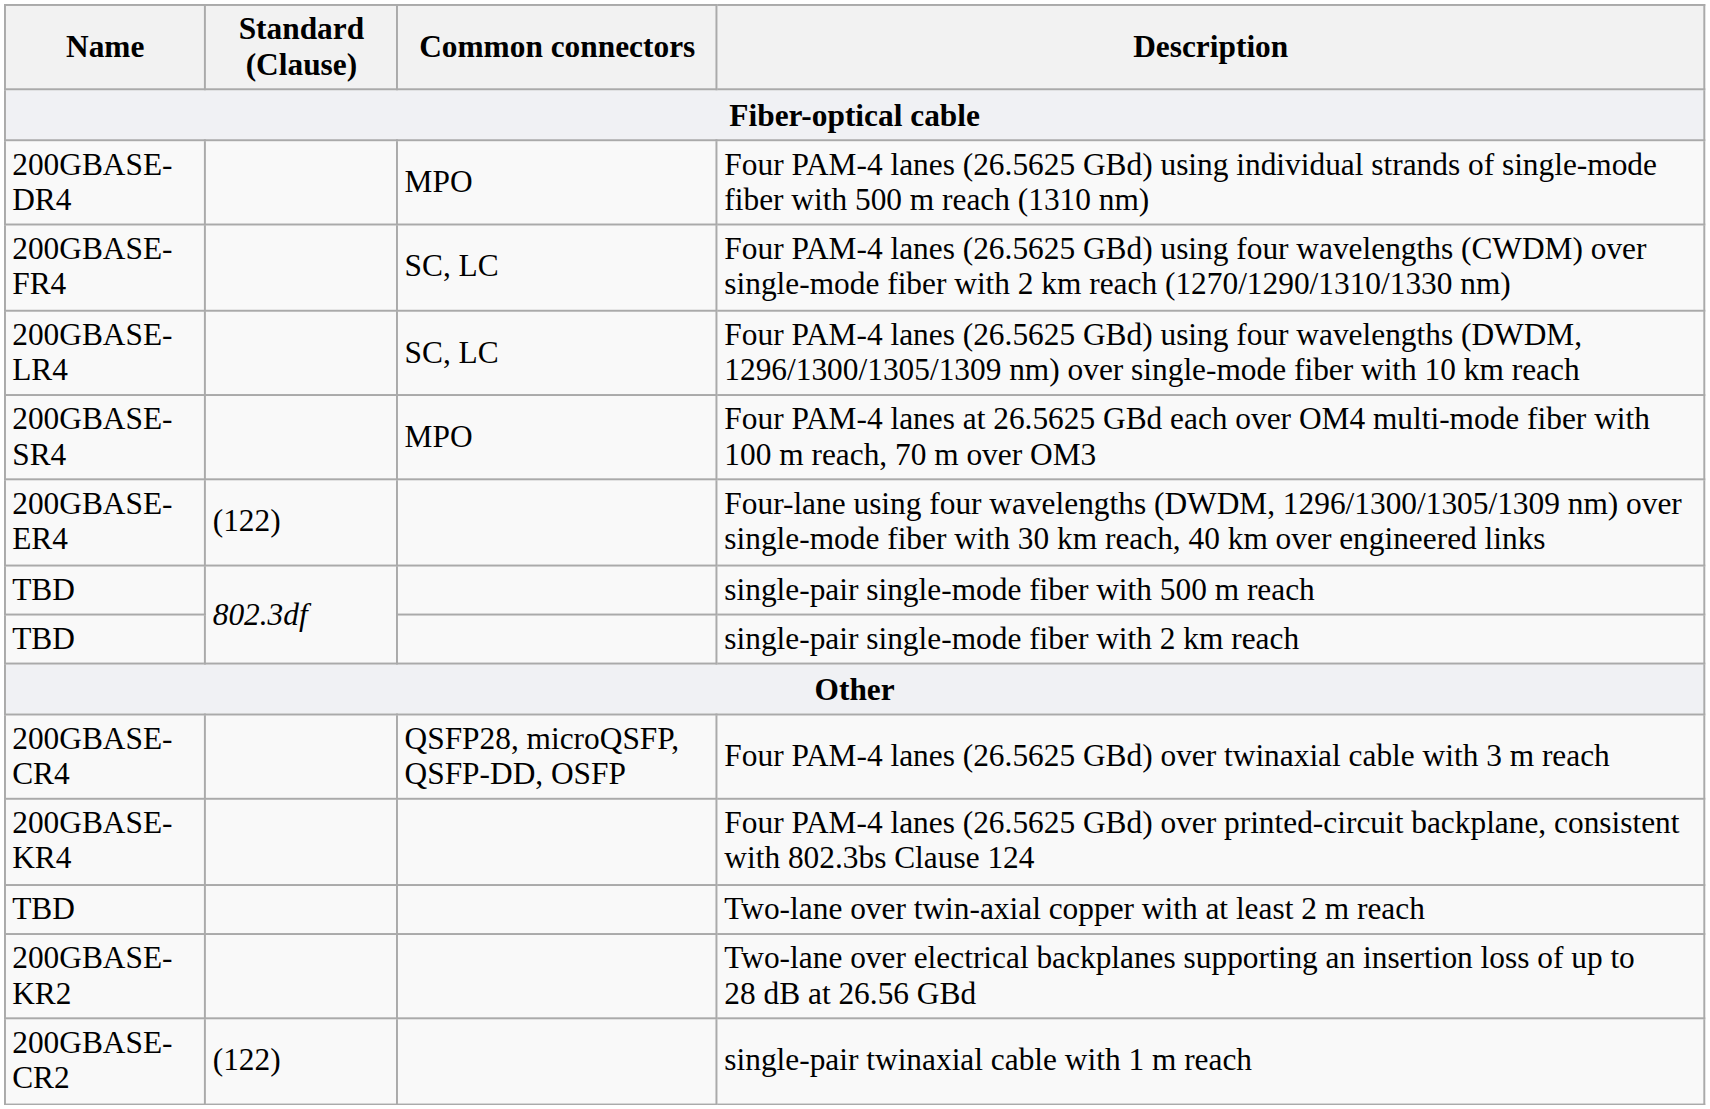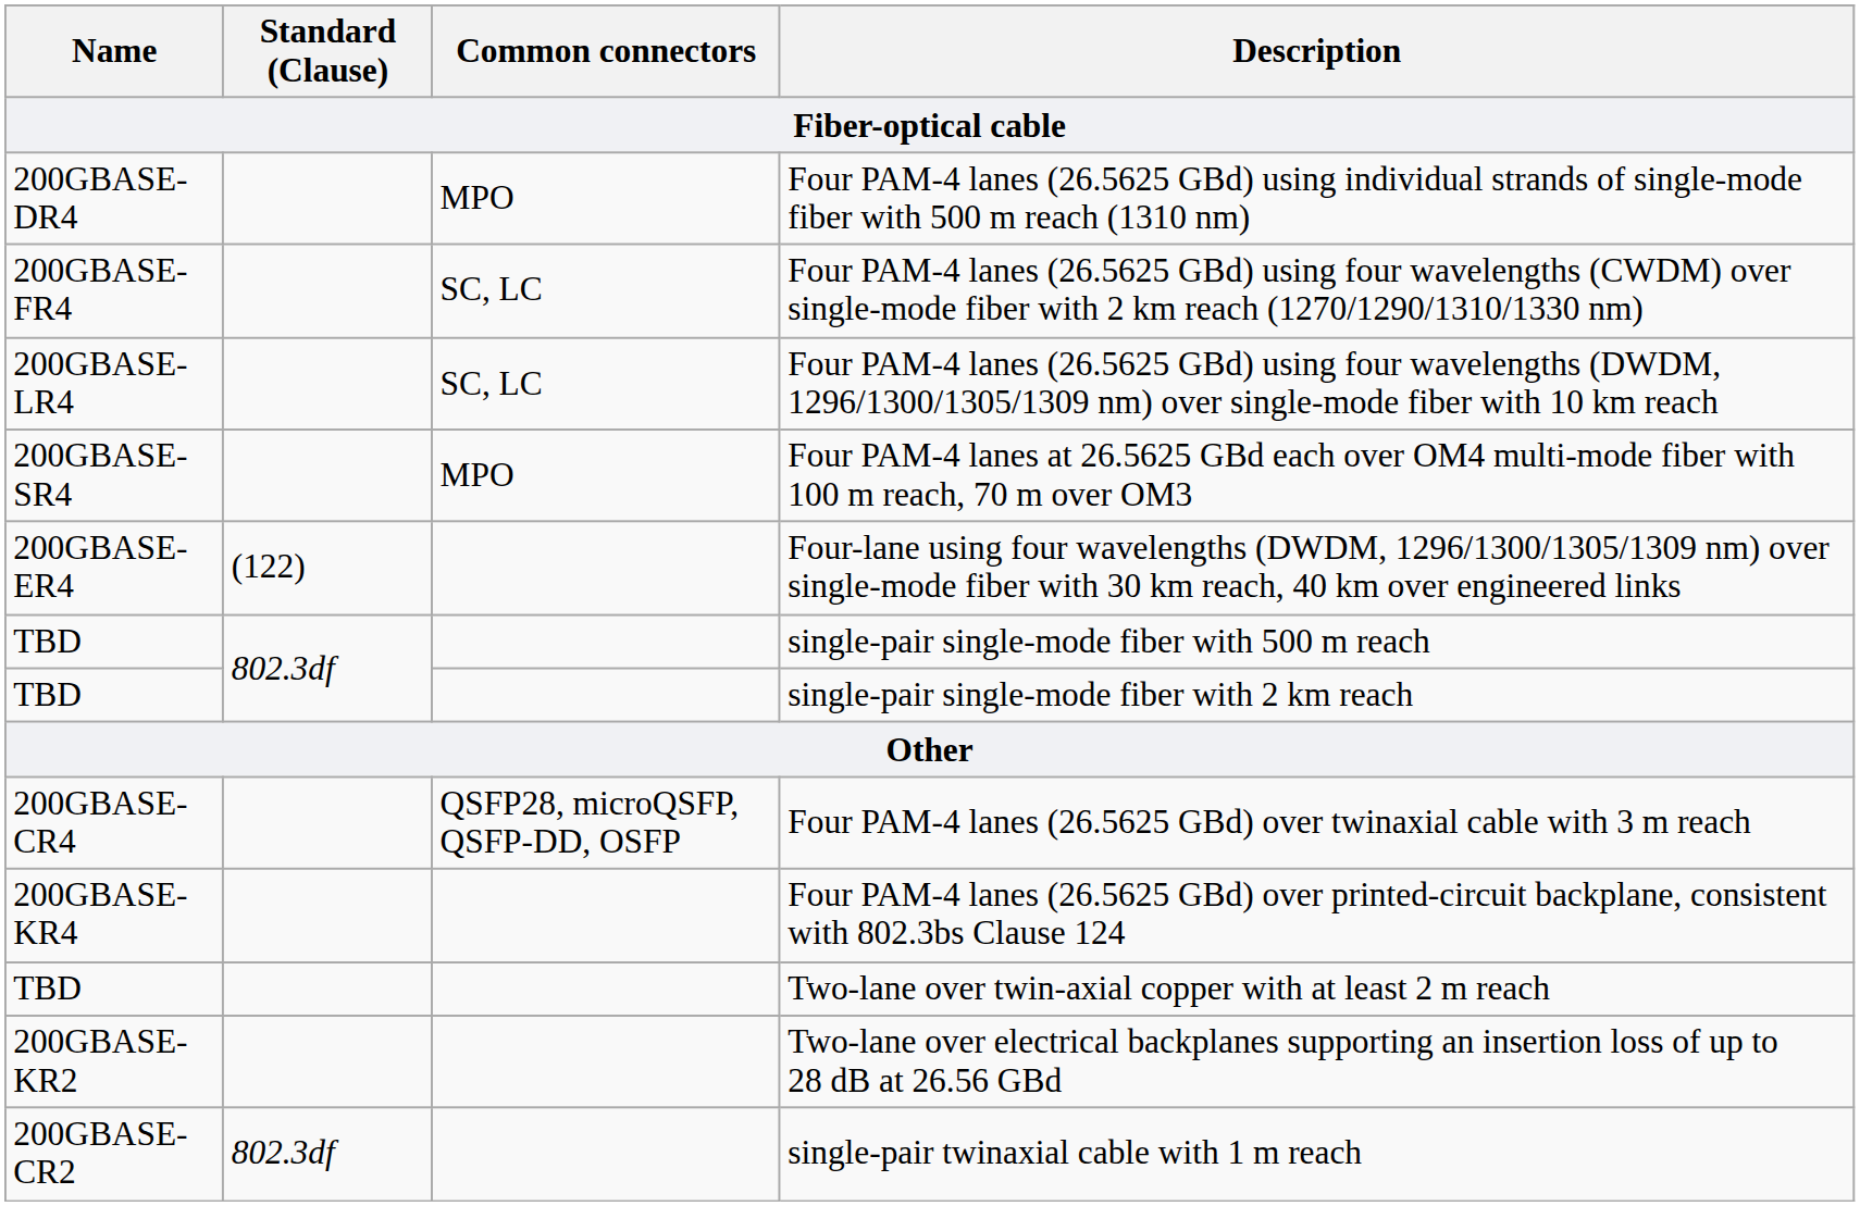single-pair twinaxial cable with 1 m reach | Standard (Clause): (122) -> 802.3df
